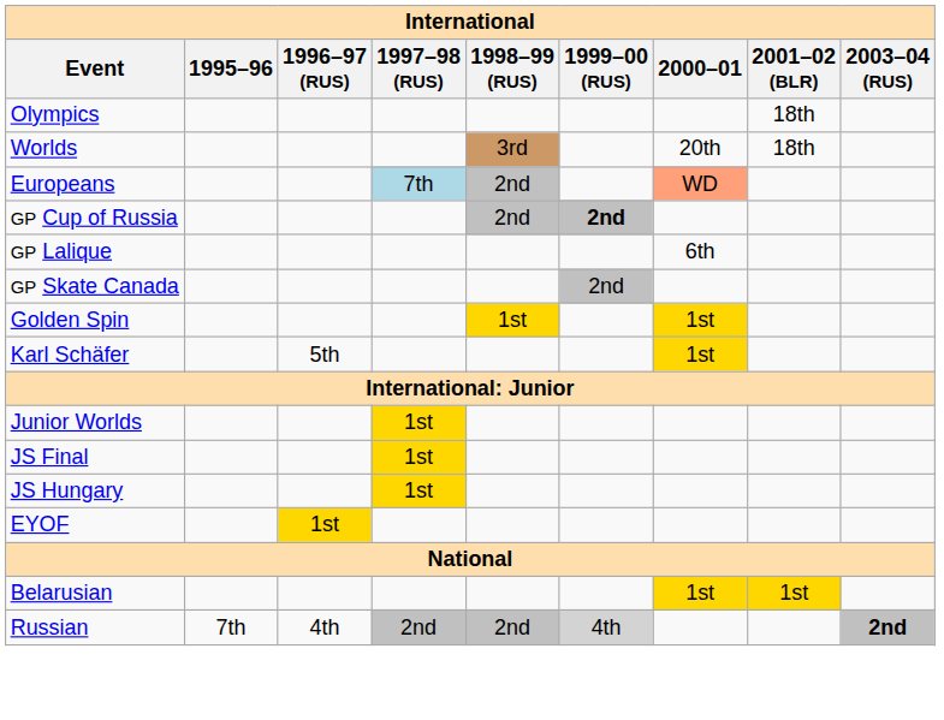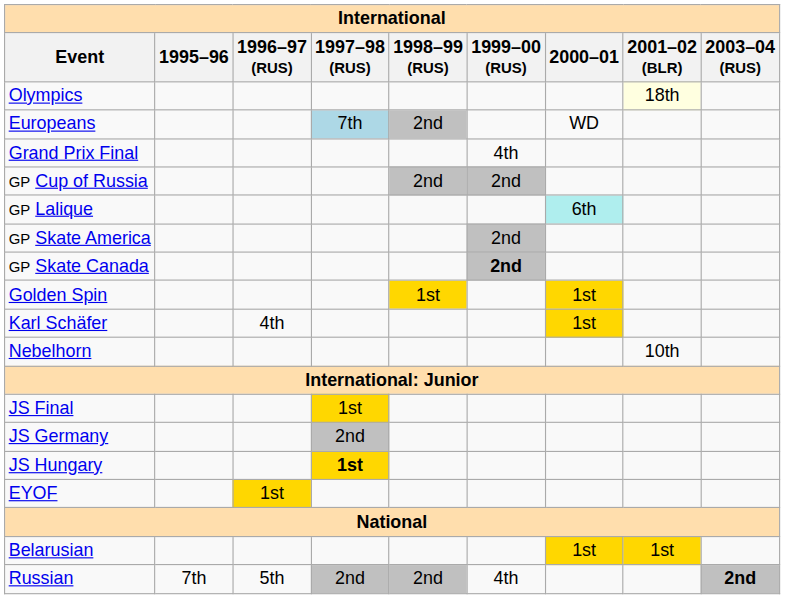Olympics | 2001–02 (BLR): no background -> lightyellow background
- row: Worlds | 3rd | 20th | 18th
Europeans | 2000–01: lightsalmon background -> no background
+ row: Grand Prix Final | 4th
GP Cup of Russia | 1999–00 (RUS): bold -> normal
GP Lalique | 2000–01: no background -> paleturquoise background
+ row: GP Skate America | 2nd
GP Skate Canada | 1999–00 (RUS): normal -> bold
Karl Schäfer | 1996–97 (RUS): 5th -> 4th
+ row: Nebelhorn | 10th
- row: Junior Worlds | 1st
+ row: JS Germany | 2nd
JS Hungary | 1997–98 (RUS): normal -> bold
Russian | 1996–97 (RUS): 4th -> 5th
Russian | 1999–00 (RUS): lightgrey background -> no background
